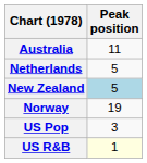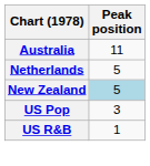- row: Norway | 19
US R&B | Peak position: lightyellow background -> no background
